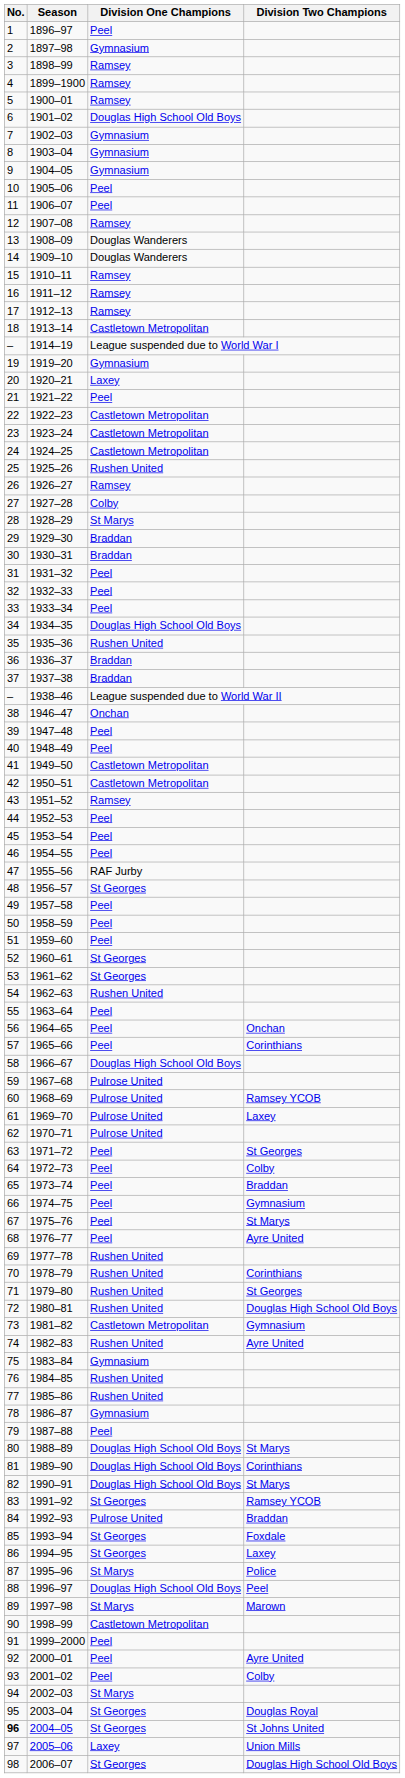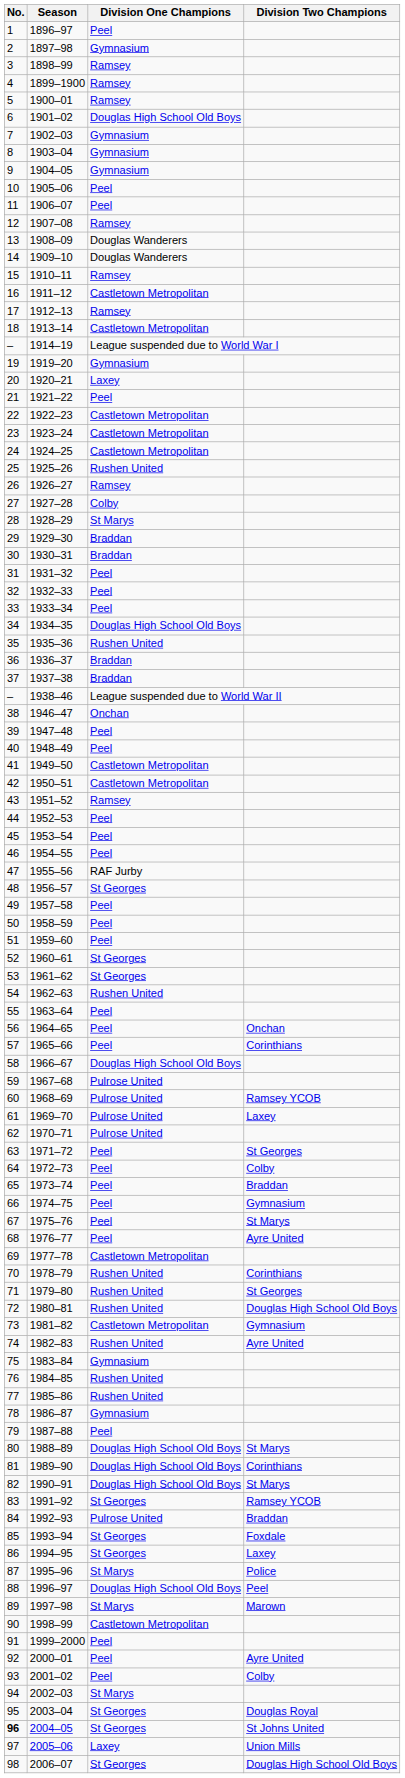1911–12 | Division One Champions: Ramsey -> Castletown Metropolitan
1977–78 | Division One Champions: Rushen United -> Castletown Metropolitan
